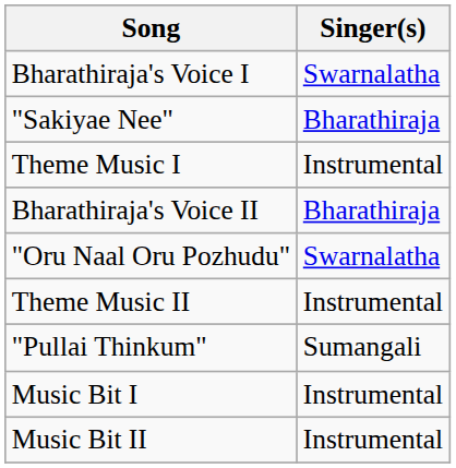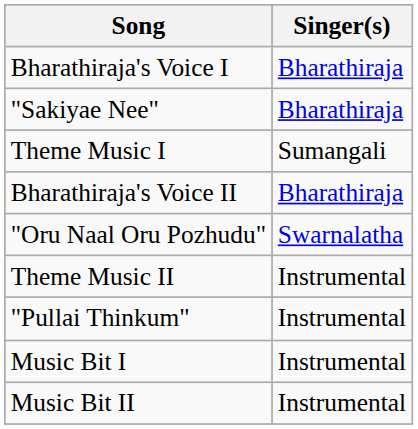Bharathiraja's Voice I | Singer(s): Swarnalatha -> Bharathiraja
Theme Music I | Singer(s): Instrumental -> Sumangali
"Pullai Thinkum" | Singer(s): Sumangali -> Instrumental
